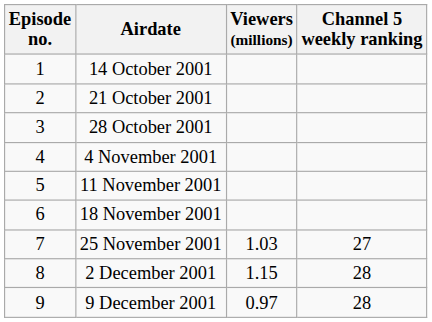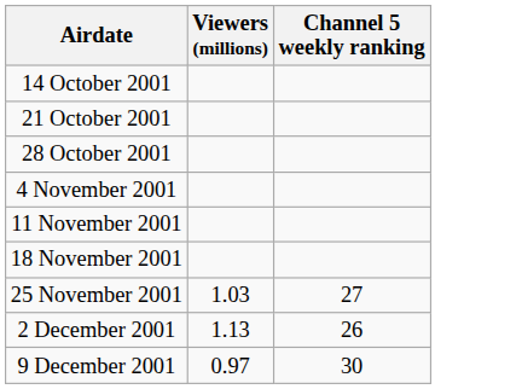- column: Episode no. | 1 | 2 | 3 | 4 | 5 | 6 | 7 | 8 | 9
2 December 2001 | Viewers (millions): 1.15 -> 1.13
2 December 2001 | Channel 5 weekly ranking: 28 -> 26
9 December 2001 | Channel 5 weekly ranking: 28 -> 30
